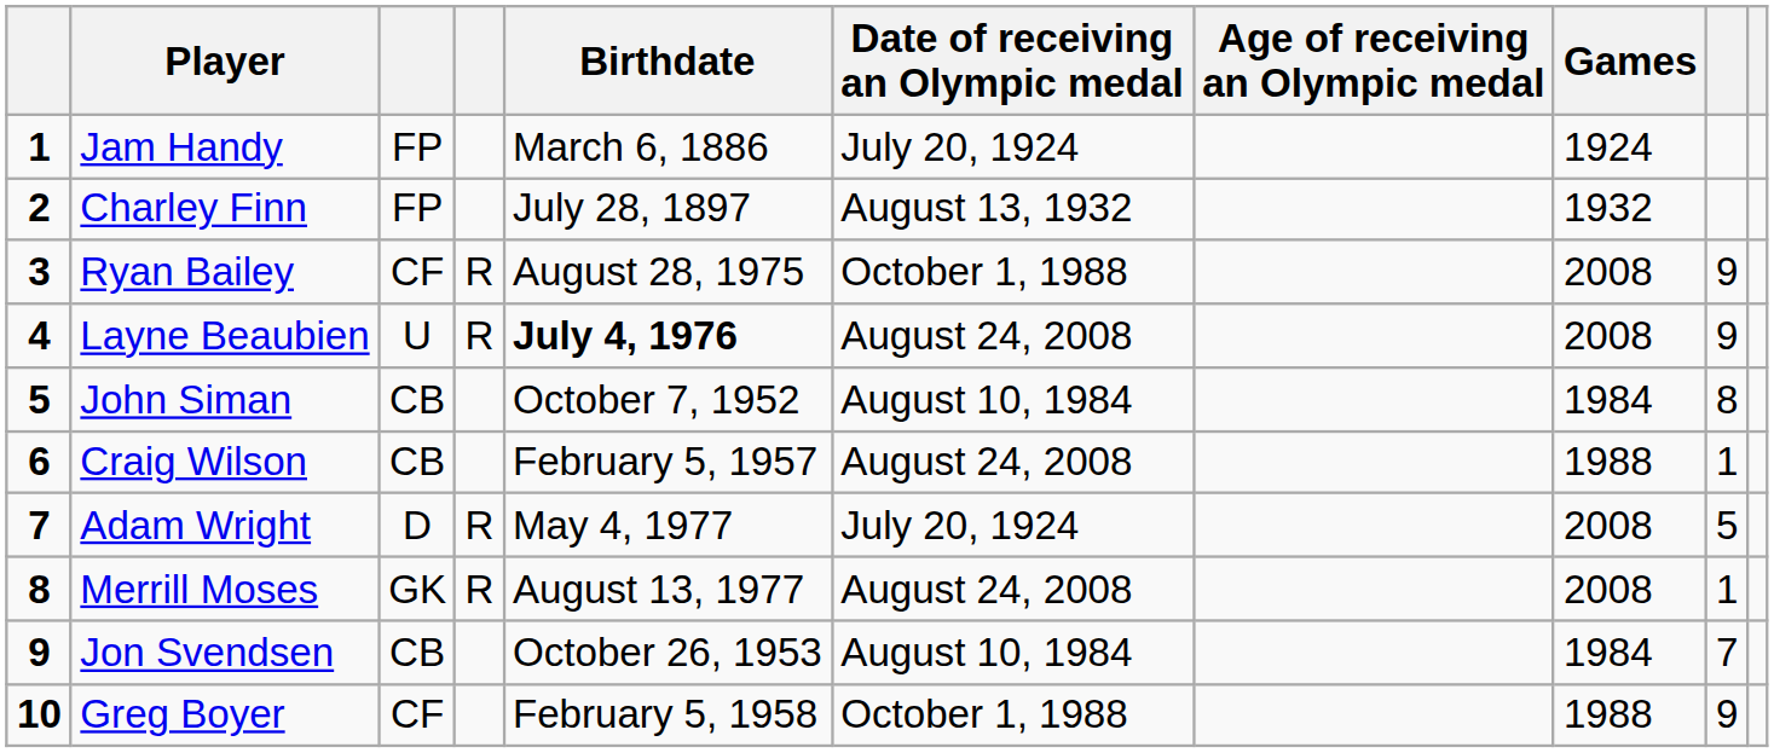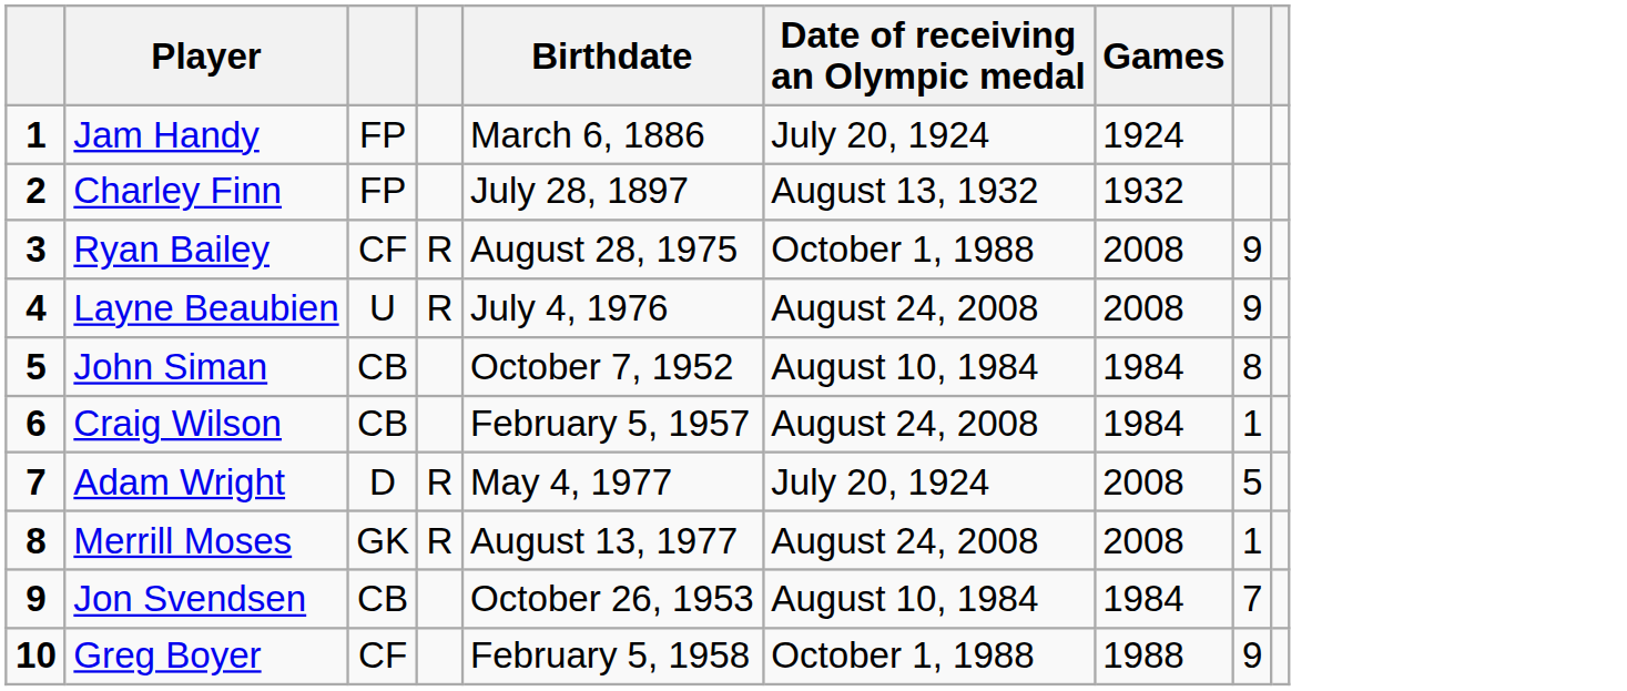- column: Age of receiving an Olympic medal
Layne Beaubien | Birthdate: bold -> normal
Craig Wilson | Games: 1988 -> 1984
